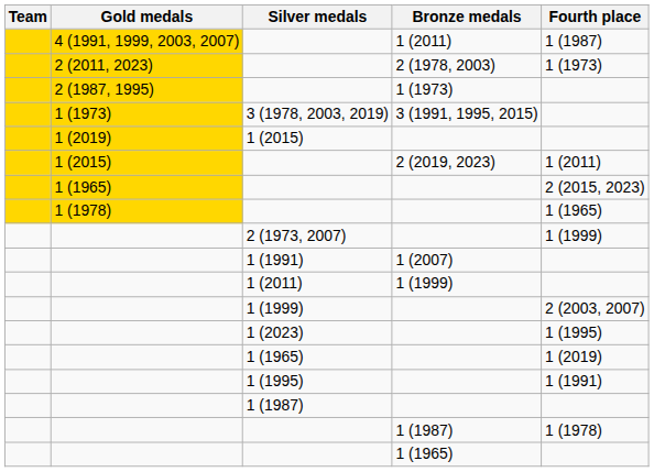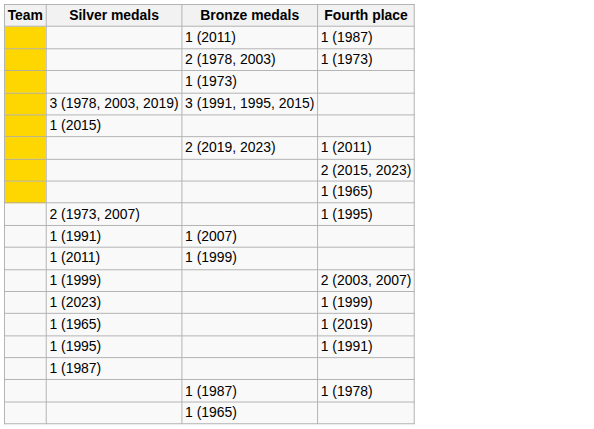- column: Gold medals | 4 (1991, 1999, 2003, 2007) | 2 (2011, 2023) | 2 (1987, 1995) | 1 (1973) | 1 (2019) | 1 (2015) | 1 (1965) | 1 (1978)
2 (1973, 2007) | Fourth place: 1 (1999) -> 1 (1995)
1 (2023) | Fourth place: 1 (1995) -> 1 (1999)
